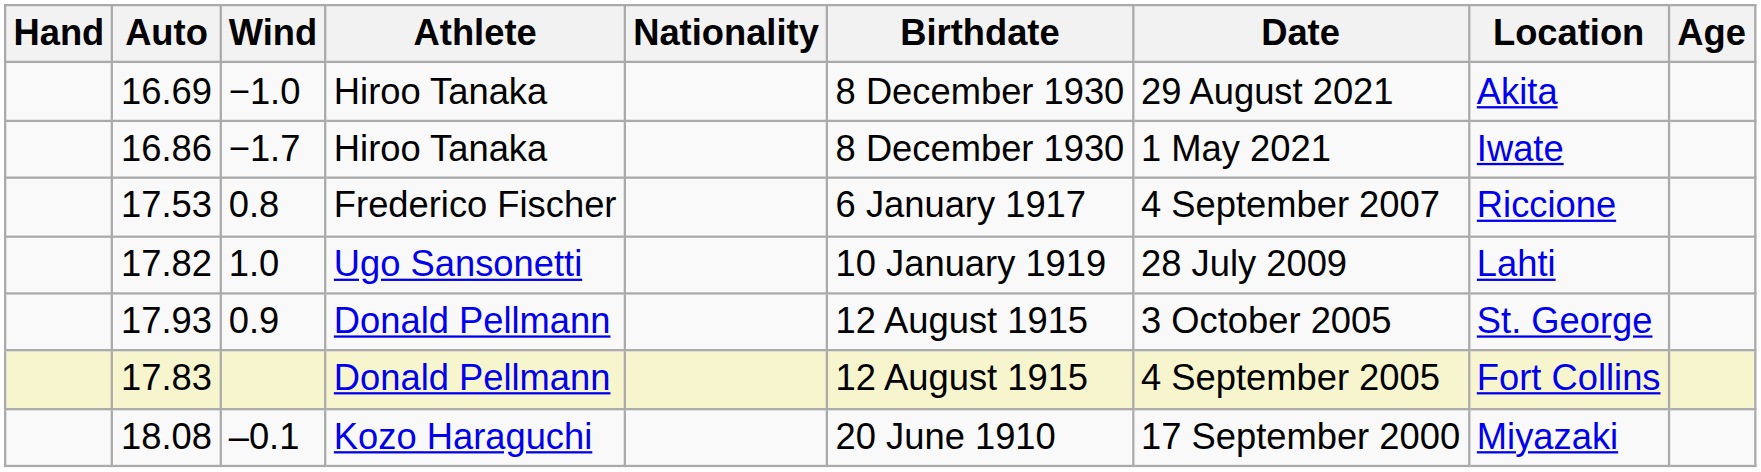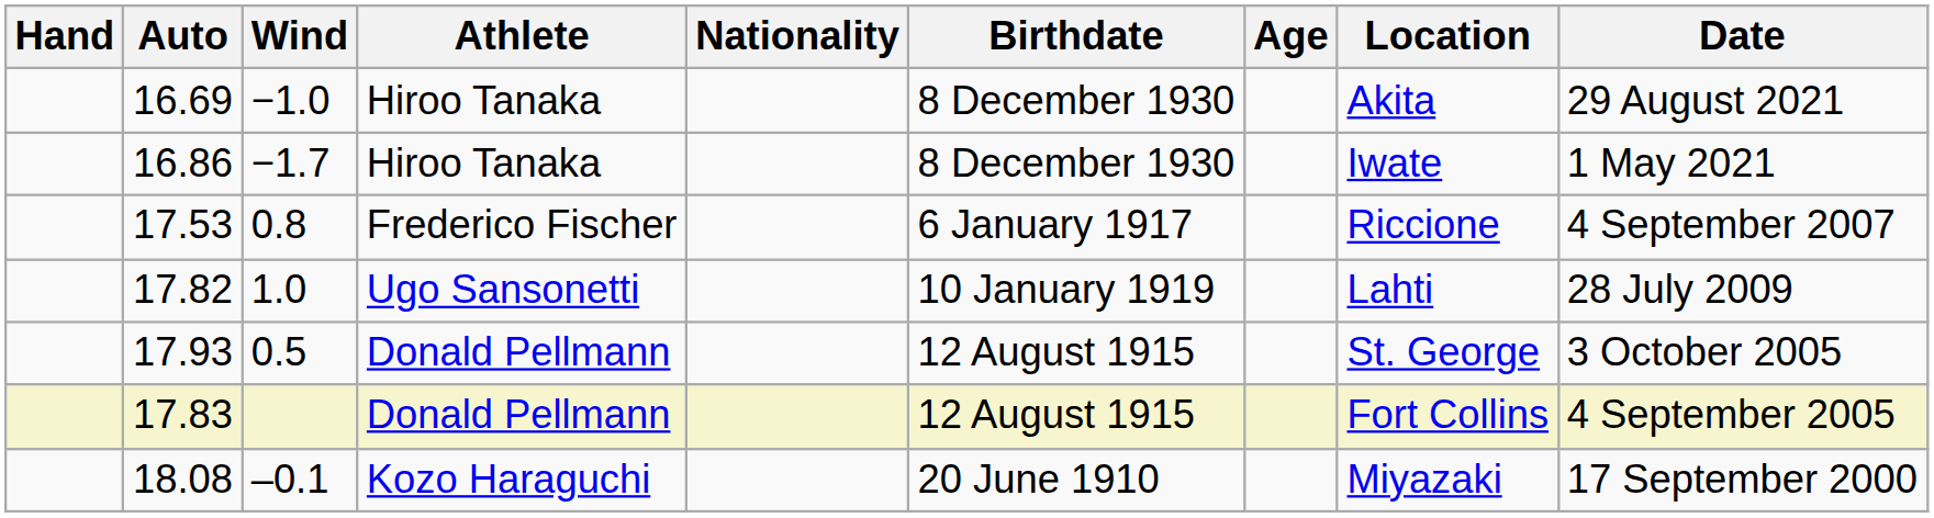columns swapped: Age <-> Date
17.93 | Wind: 0.9 -> 0.5
